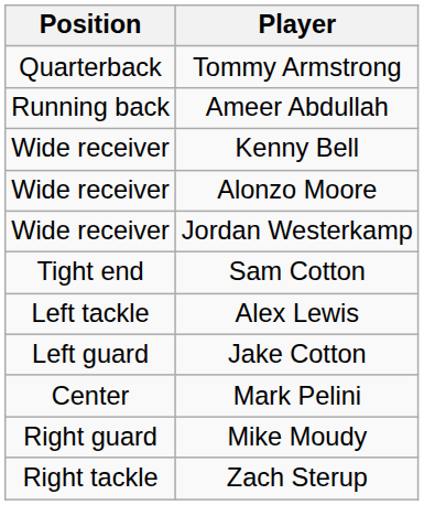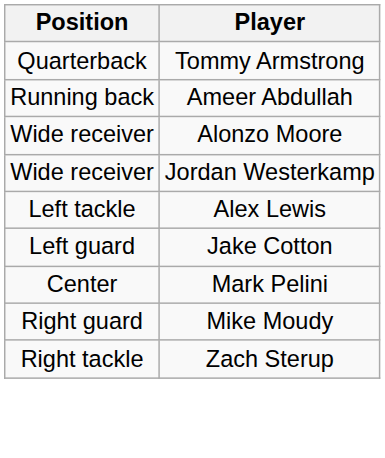- row: Wide receiver | Kenny Bell
- row: Tight end | Sam Cotton
